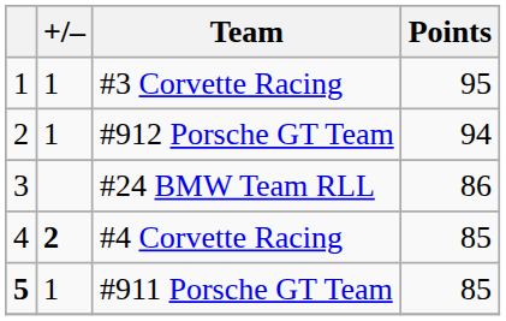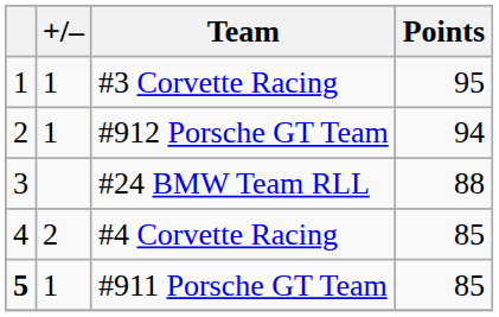#24 BMW Team RLL | Points: 86 -> 88
#4 Corvette Racing | +/–: bold -> normal
